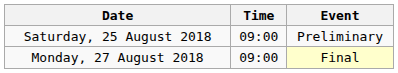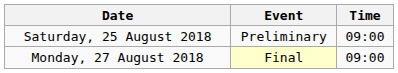columns swapped: Time <-> Event
